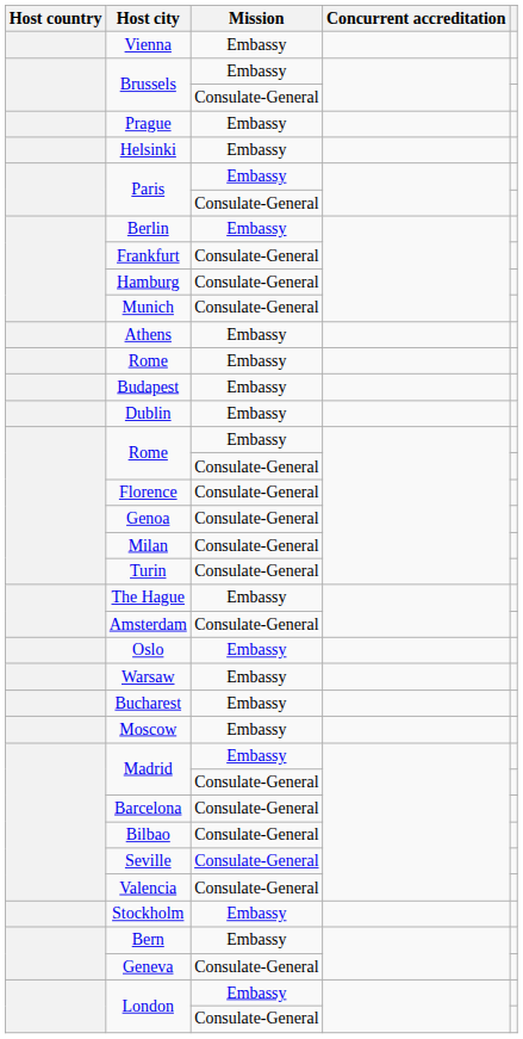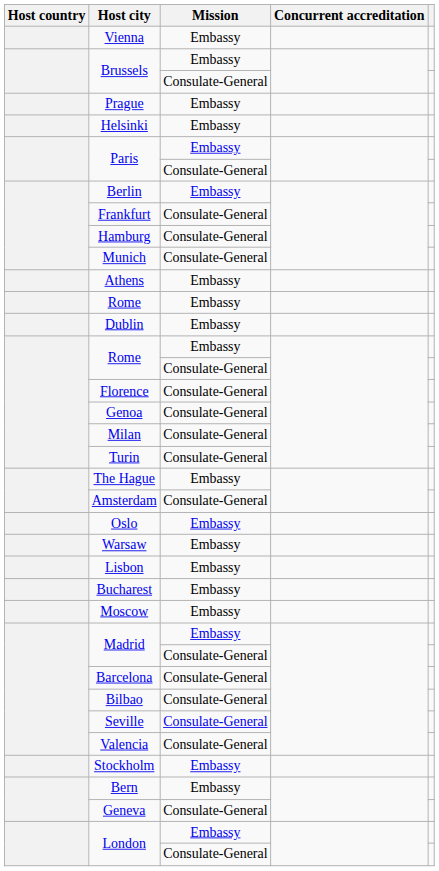- row: Budapest | Embassy
+ row: Lisbon | Embassy
